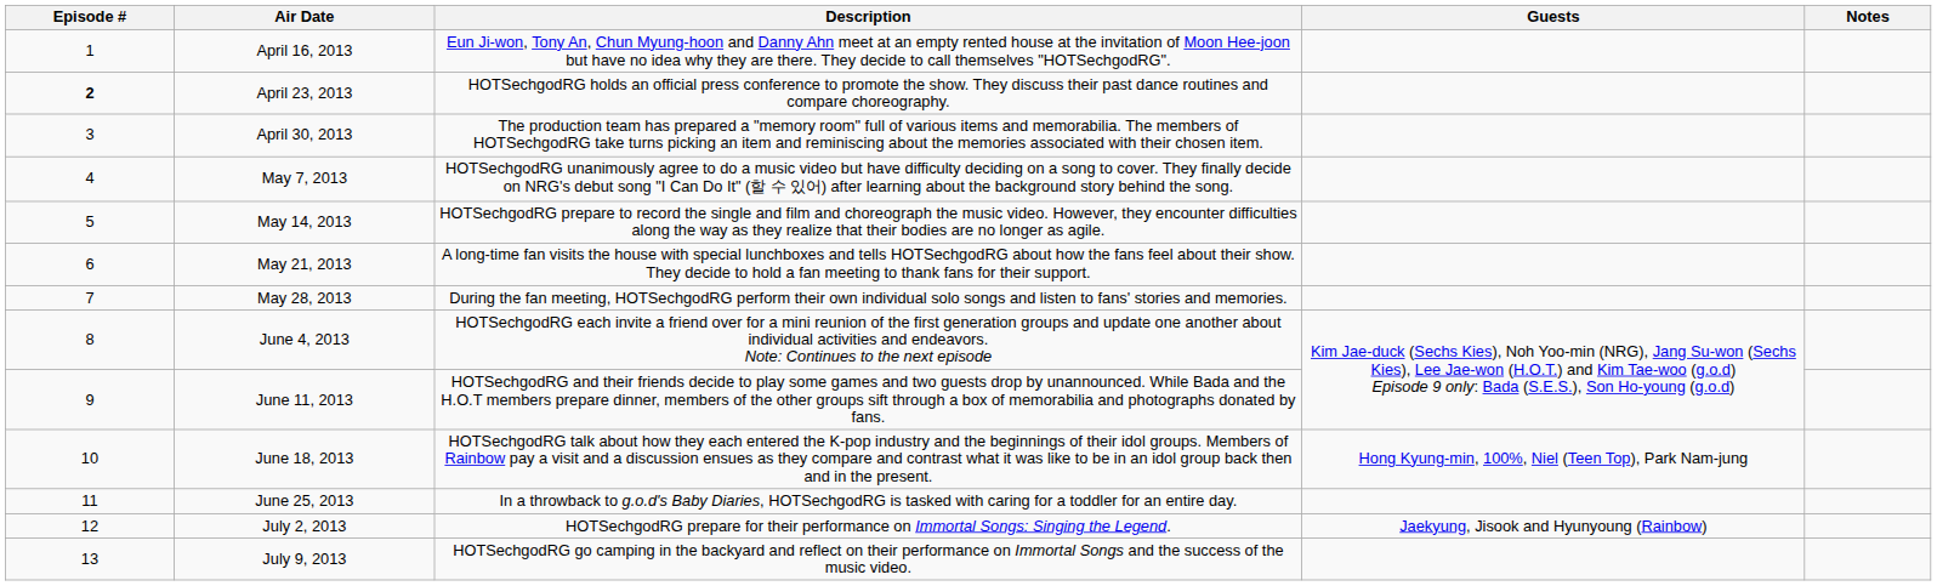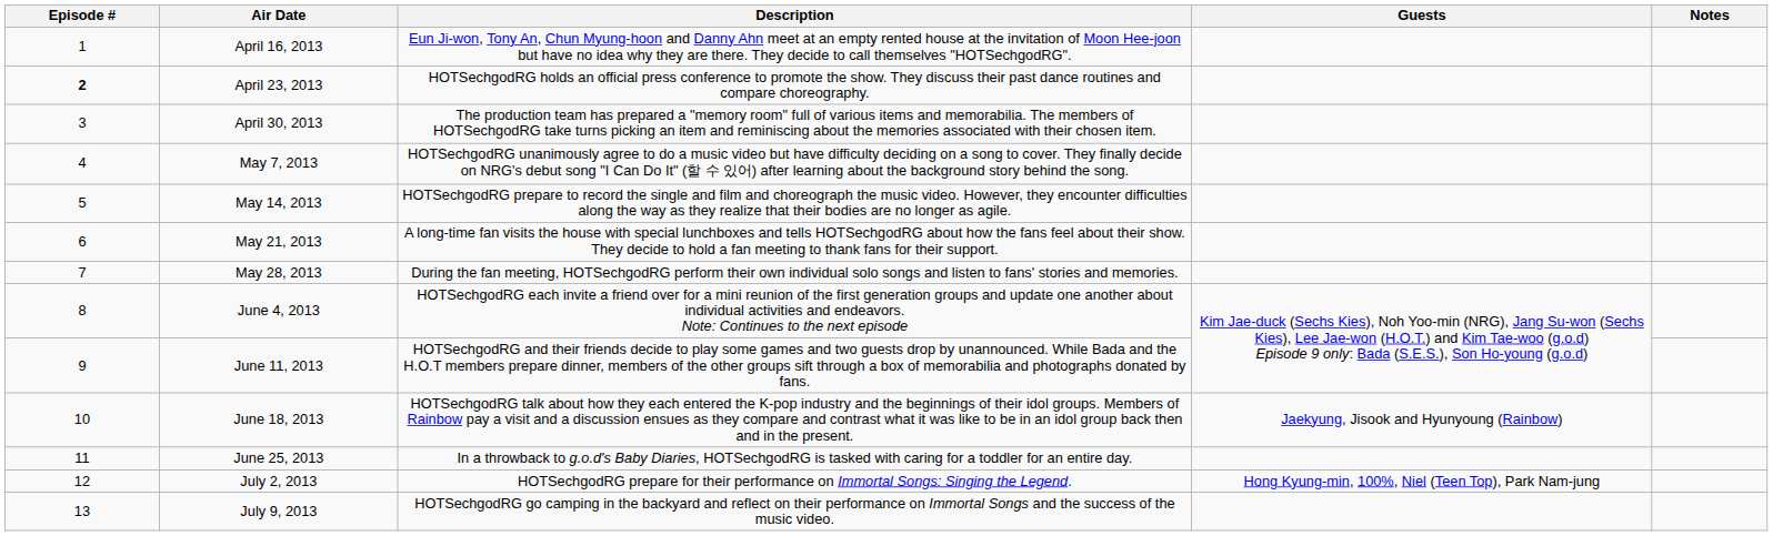June 18, 2013 | Guests: Hong Kyung-min, 100%, Niel (Teen Top), Park Nam-jung -> Jaekyung, Jisook and Hyunyoung (Rainbow)
July 2, 2013 | Guests: Jaekyung, Jisook and Hyunyoung (Rainbow) -> Hong Kyung-min, 100%, Niel (Teen Top), Park Nam-jung
